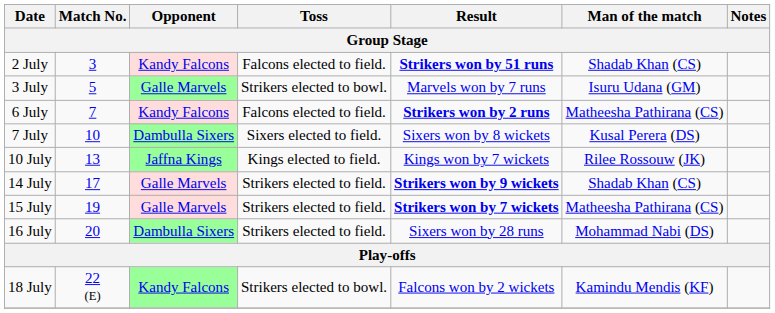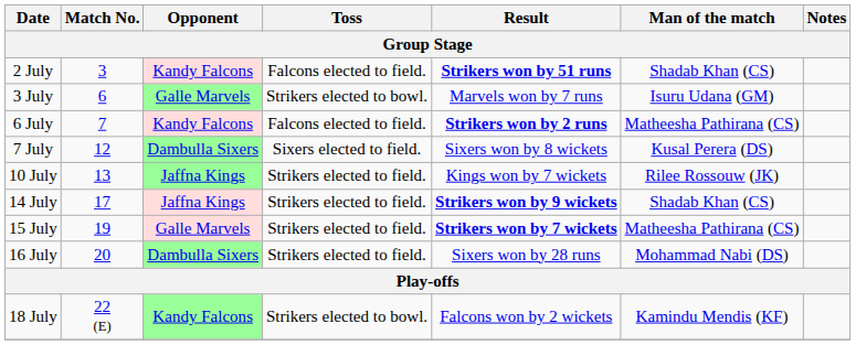3 July | Match No.: 5 -> 6
7 July | Match No.: 10 -> 12
10 July | Toss: Kings elected to field. -> Strikers elected to field.
14 July | Opponent: Galle Marvels -> Jaffna Kings
